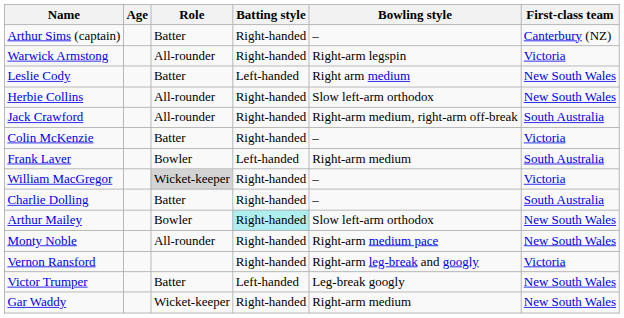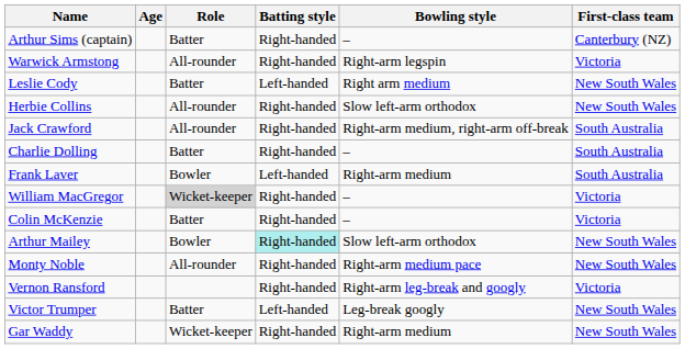rows swapped: Charlie Dolling <-> Colin McKenzie
